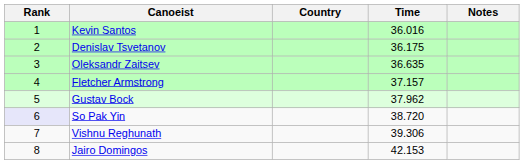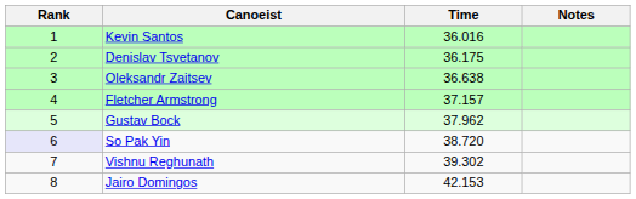- column: Country
Oleksandr Zaitsev | Time: 36.635 -> 36.638
Vishnu Reghunath | Time: 39.306 -> 39.302
